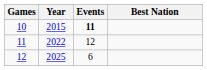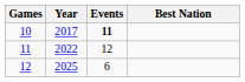10 | Year: 2015 -> 2017
